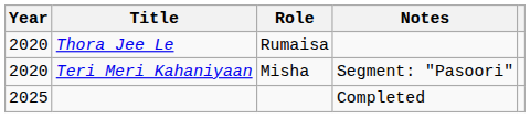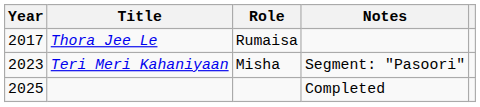Thora Jee Le | Year: 2020 -> 2017
Teri Meri Kahaniyaan | Year: 2020 -> 2023
